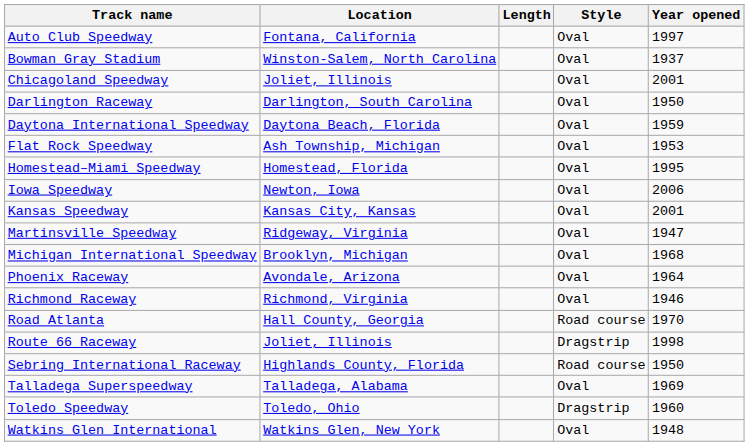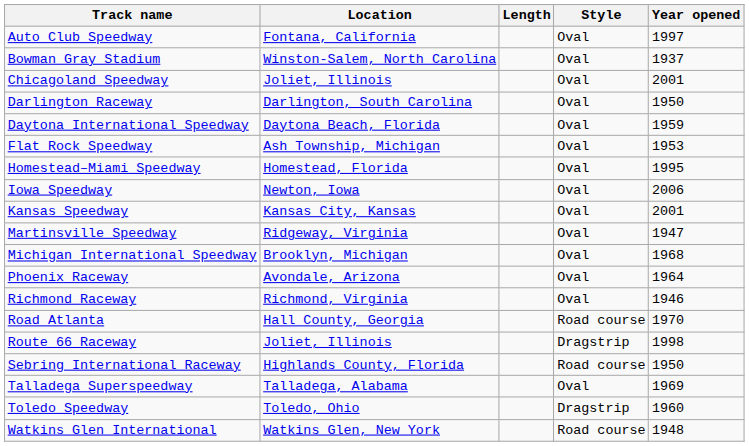Watkins Glen International | Style: Oval -> Road course
